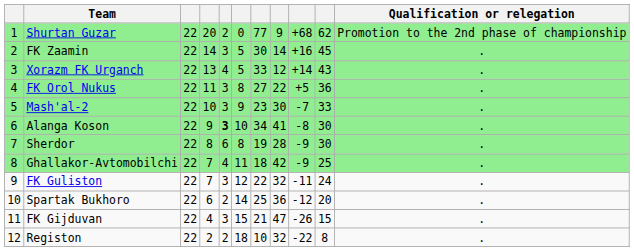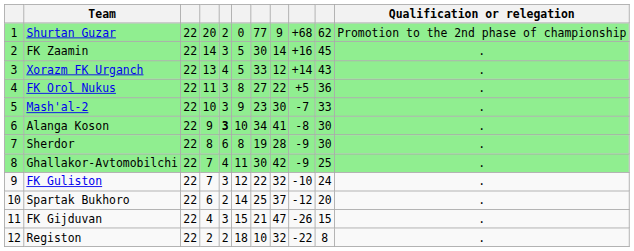Ghallakor-Avtomobilchi | column 7: 18 -> 30
FK Guliston | column 9: -11 -> -10
Spartak Bukhoro | column 8: 36 -> 37
